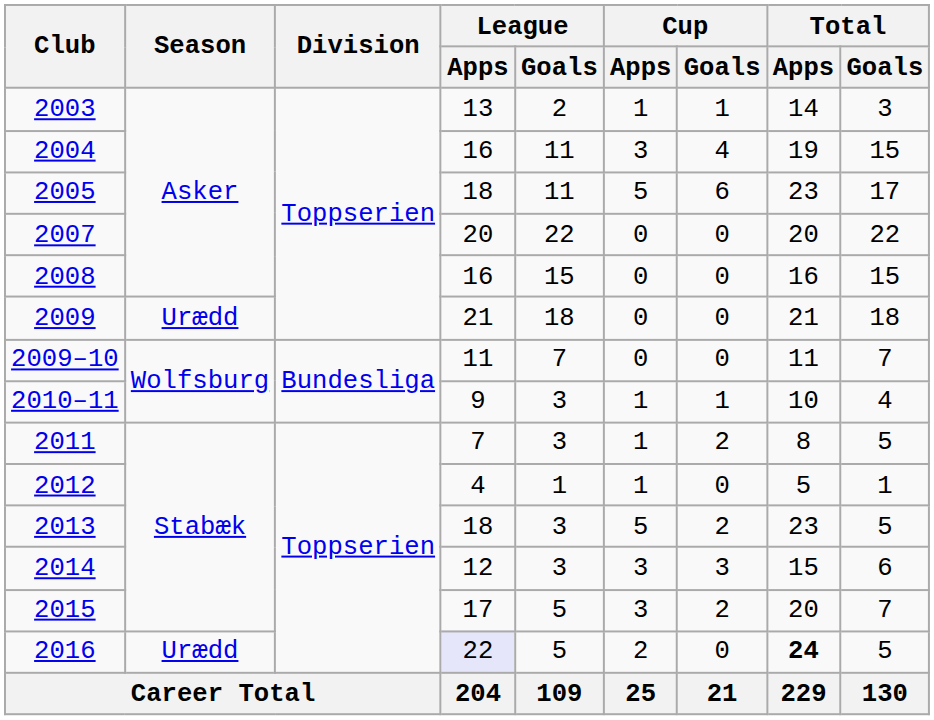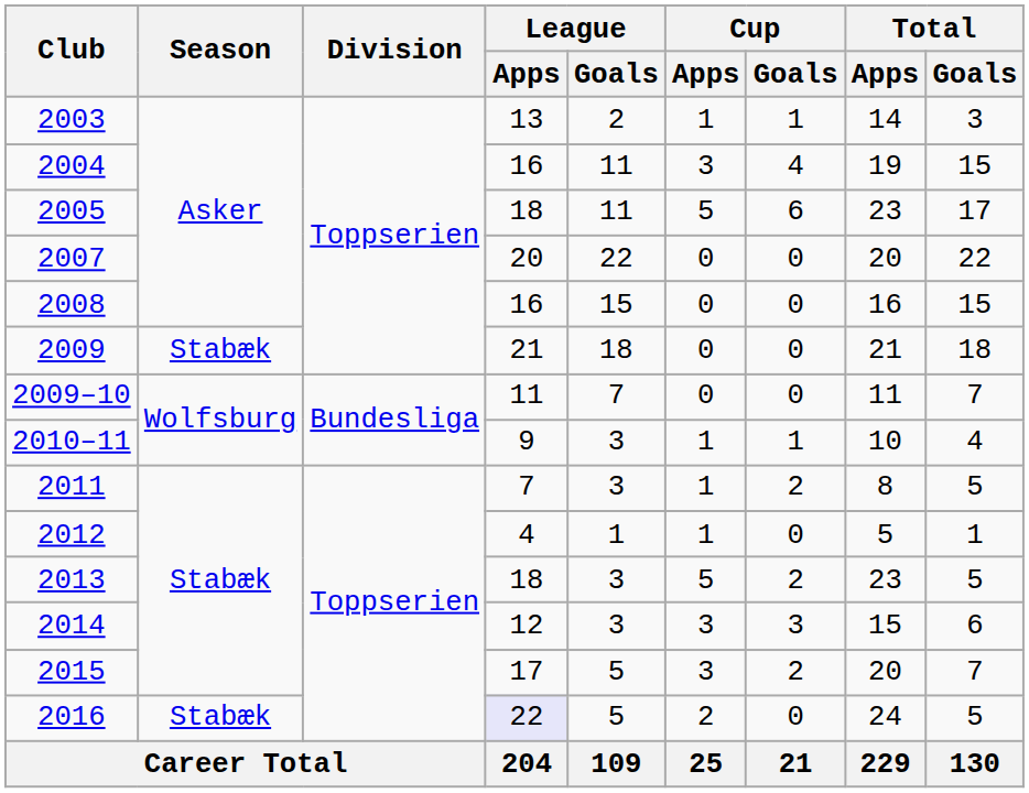2009 | Season: Urædd -> Stabæk
2016 | Season: Urædd -> Stabæk
2016 | Total / Apps: bold -> normal
